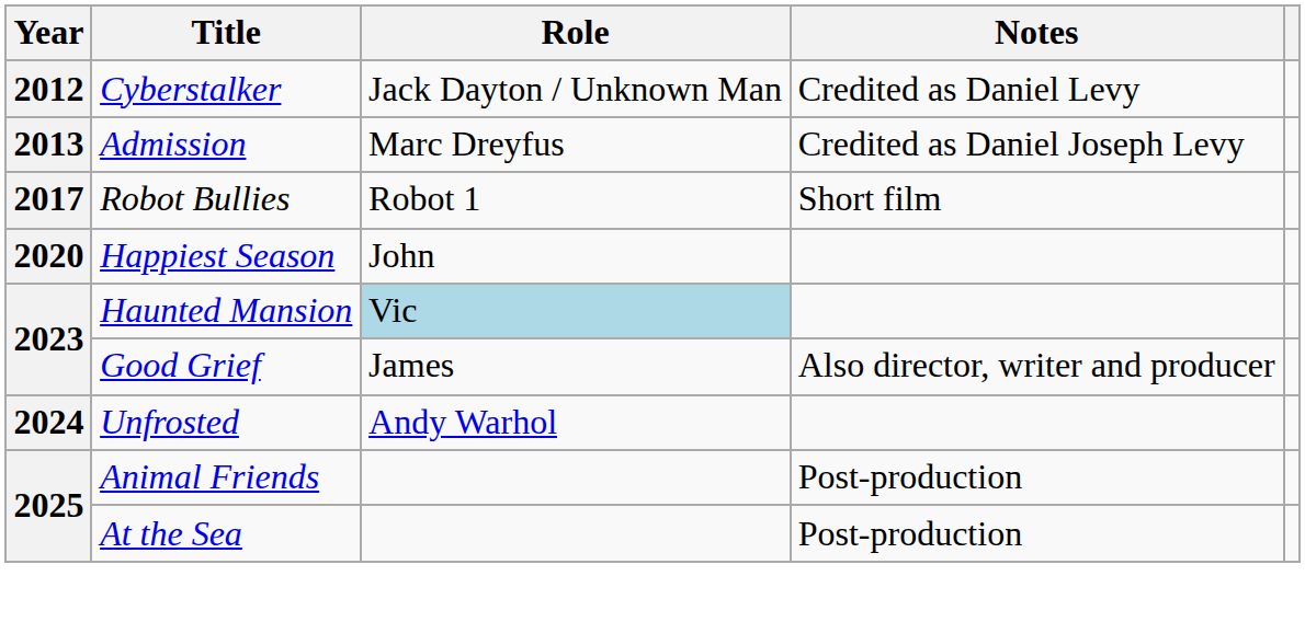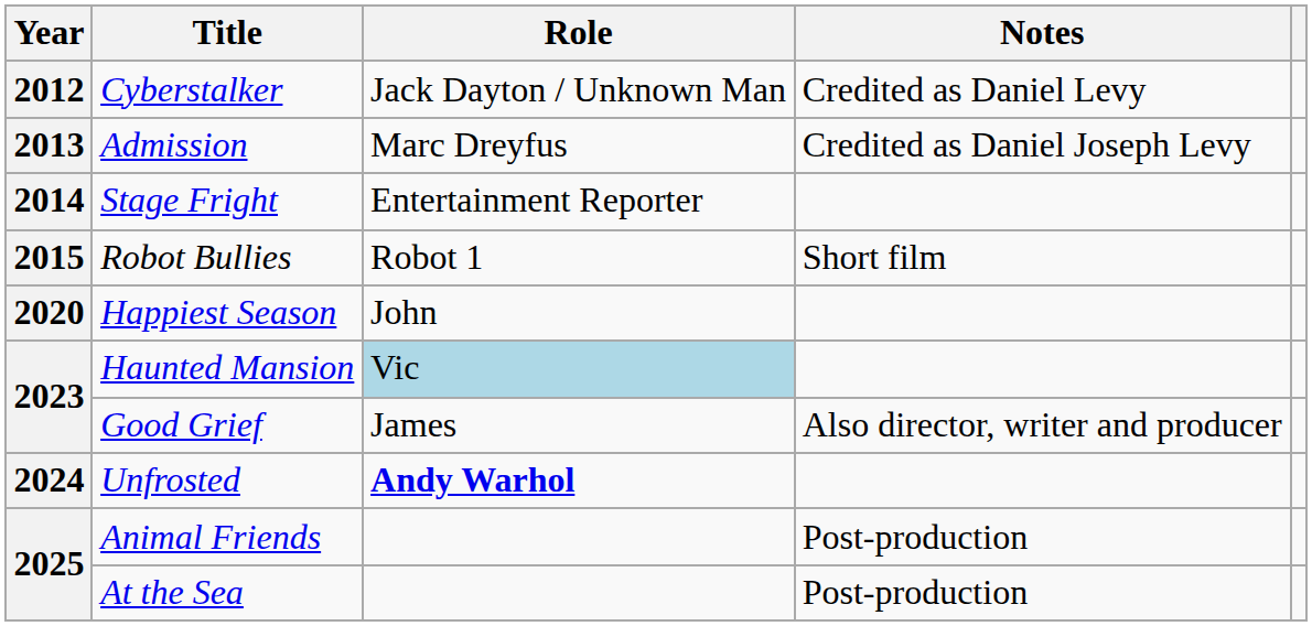+ row: 2014 | Stage Fright | Entertainment Reporter
Robot Bullies | Year: 2017 -> 2015
Unfrosted | Role: normal -> bold
